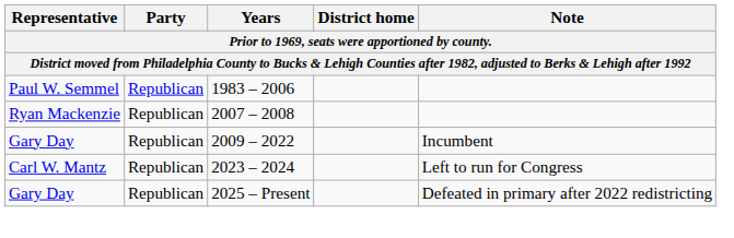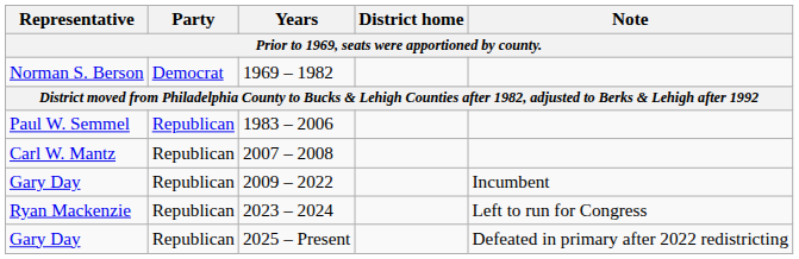+ row: Norman S. Berson | Democrat | 1969 – 1982
2007 – 2008 | Representative: Ryan Mackenzie -> Carl W. Mantz
2023 – 2024 | Representative: Carl W. Mantz -> Ryan Mackenzie
